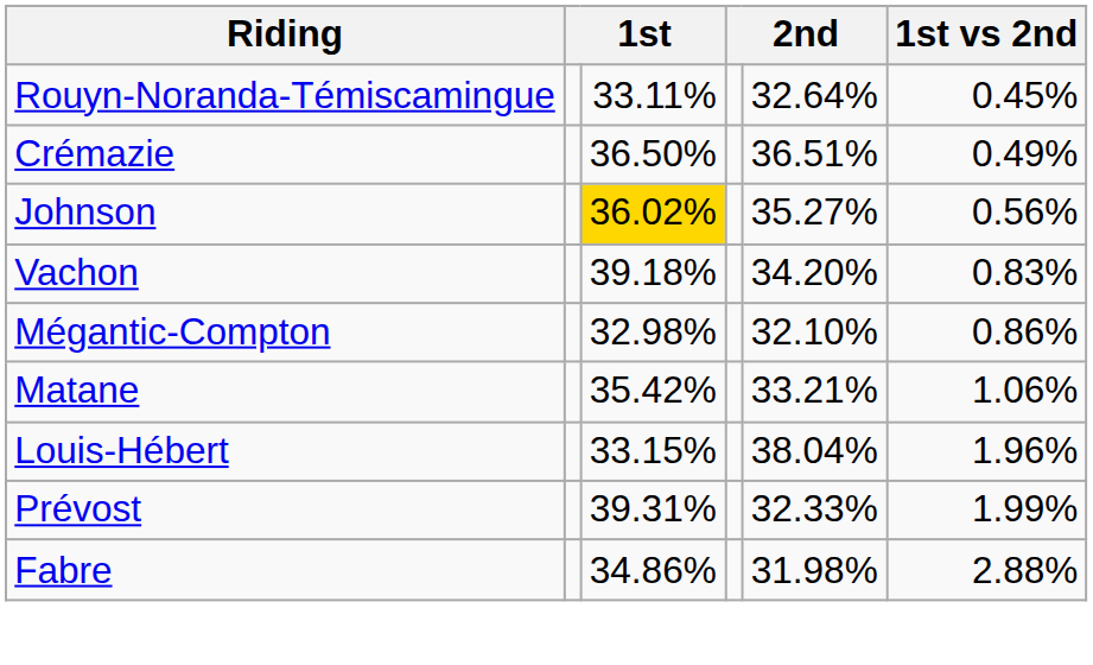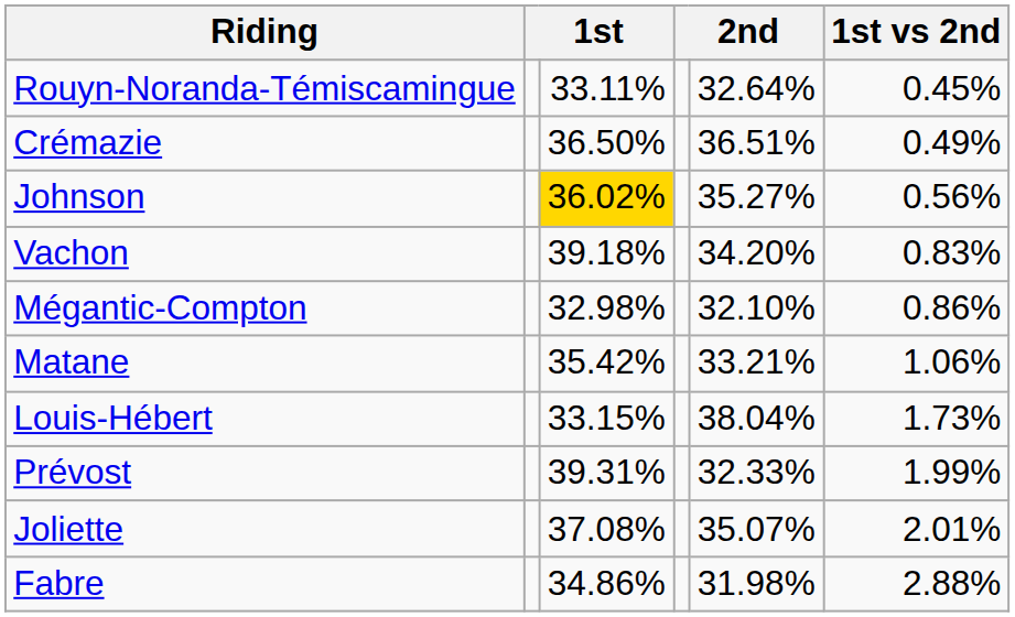Louis-Hébert | 1st vs 2nd: 1.96% -> 1.73%
+ row: Joliette | 37.08% | 35.07% | 2.01%
